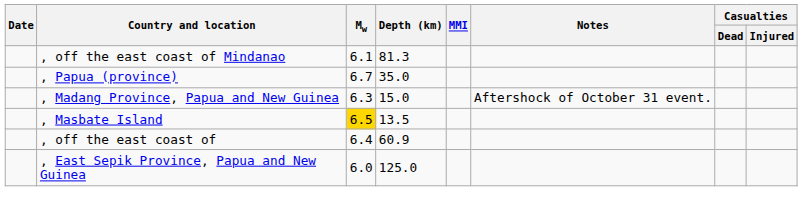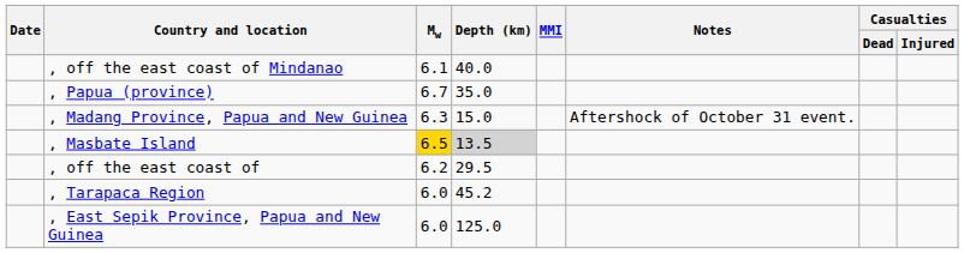, off the east coast of Mindanao | Depth (km): 81.3 -> 40.0
, Masbate Island | Depth (km): no background -> lightgrey background
, off the east coast of | Mw: 6.4 -> 6.2
, off the east coast of | Depth (km): 60.9 -> 29.5
+ row: , Tarapaca Region | 6.0 | 45.2
